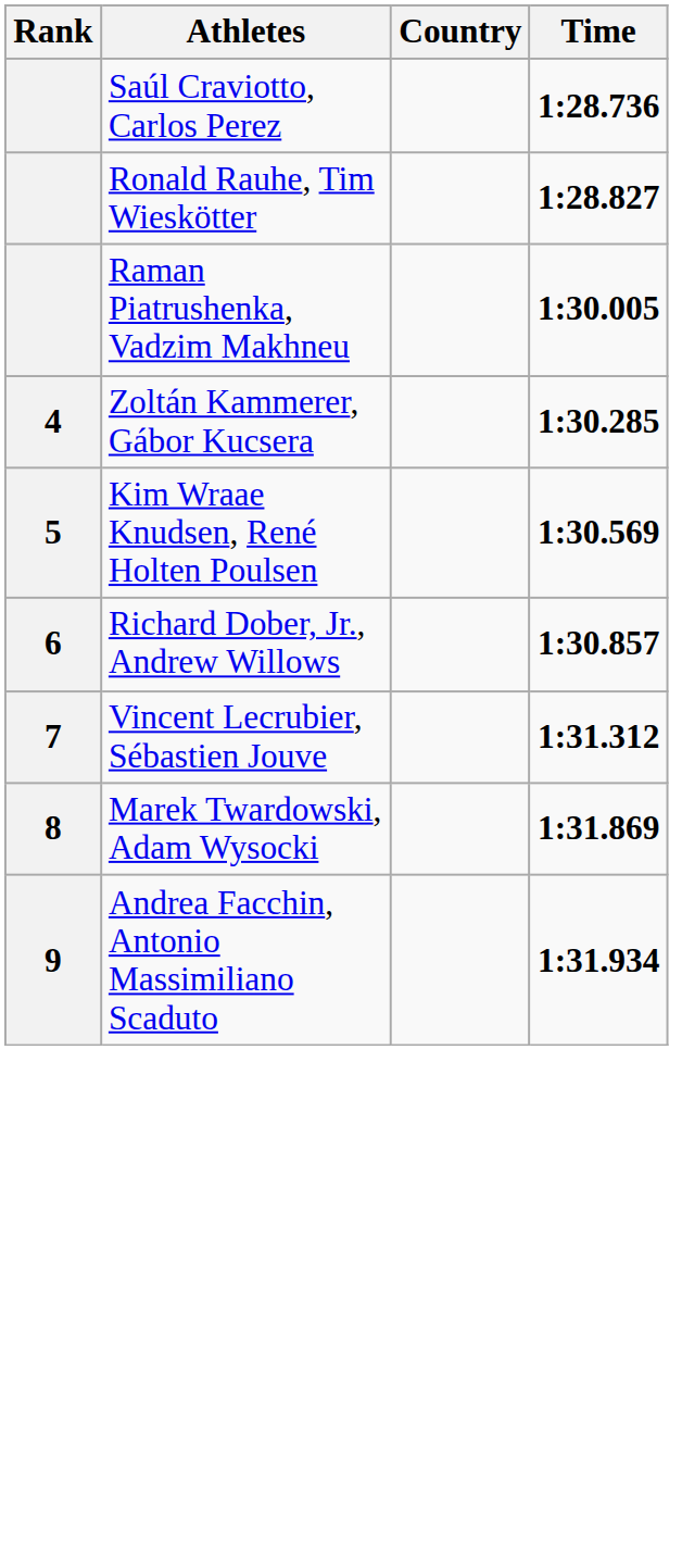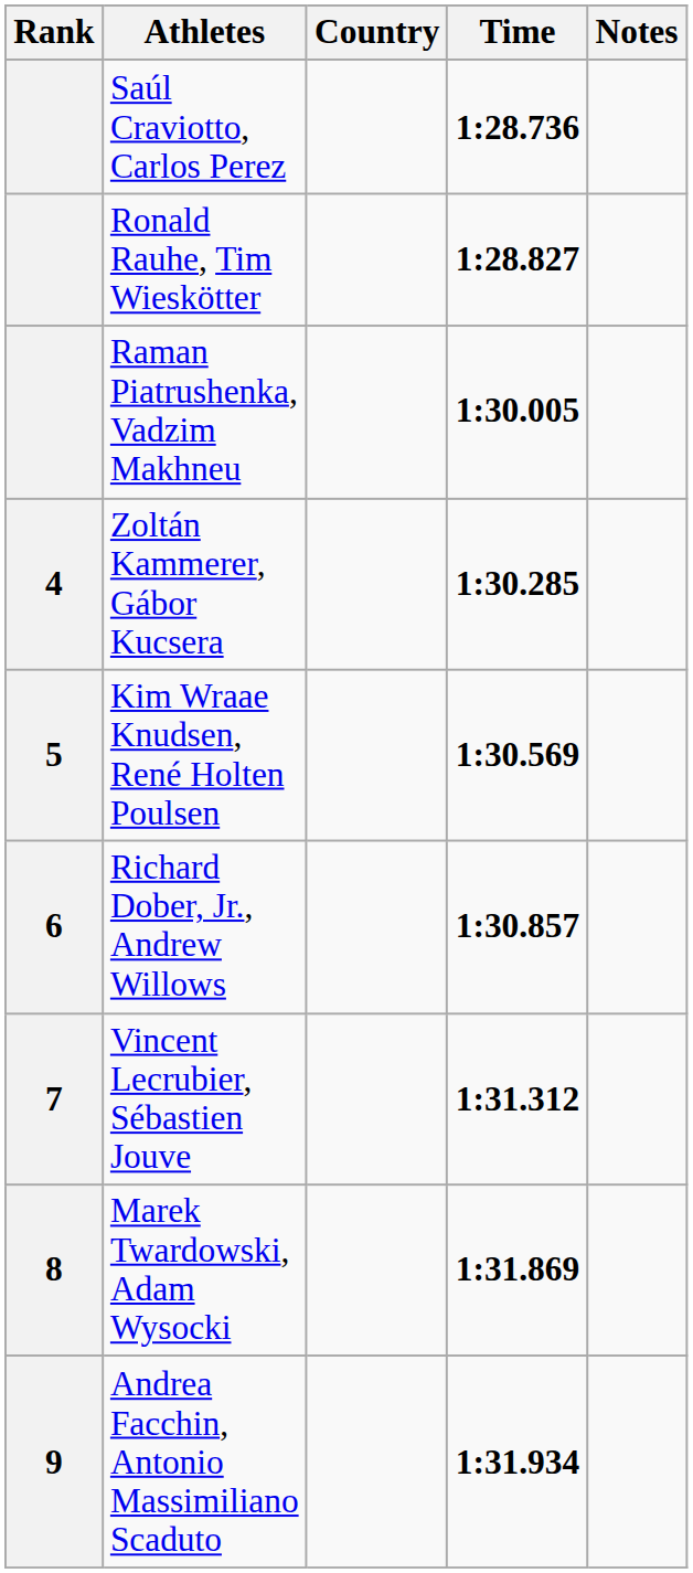+ column: Notes
